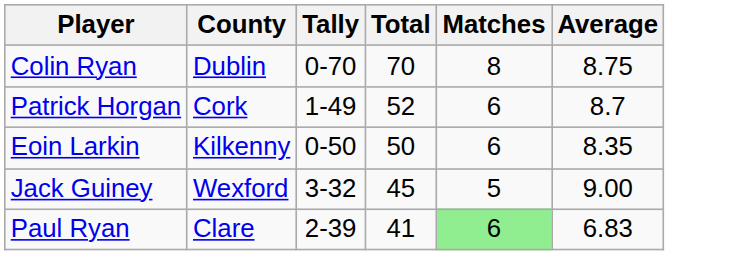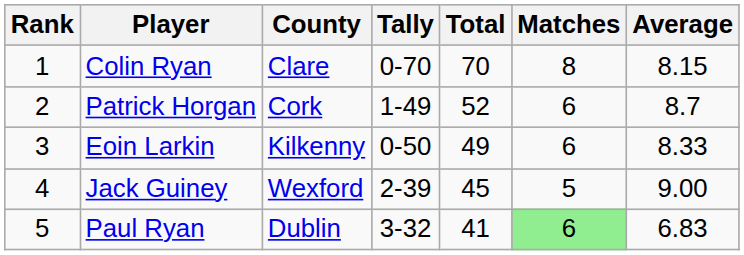+ column: Rank | 1 | 2 | 3 | 4 | 5
Colin Ryan | County: Dublin -> Clare
Colin Ryan | Average: 8.75 -> 8.15
Eoin Larkin | Total: 50 -> 49
Eoin Larkin | Average: 8.35 -> 8.33
Jack Guiney | Tally: 3-32 -> 2-39
Paul Ryan | County: Clare -> Dublin
Paul Ryan | Tally: 2-39 -> 3-32
